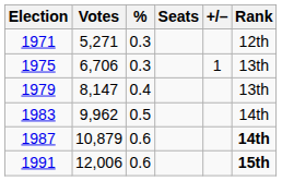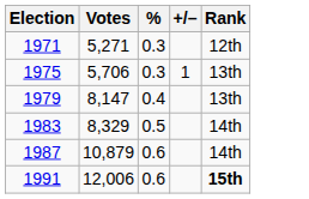- column: Seats
1975 | Votes: 6,706 -> 5,706
1983 | Votes: 9,962 -> 8,329
1987 | Rank: bold -> normal
